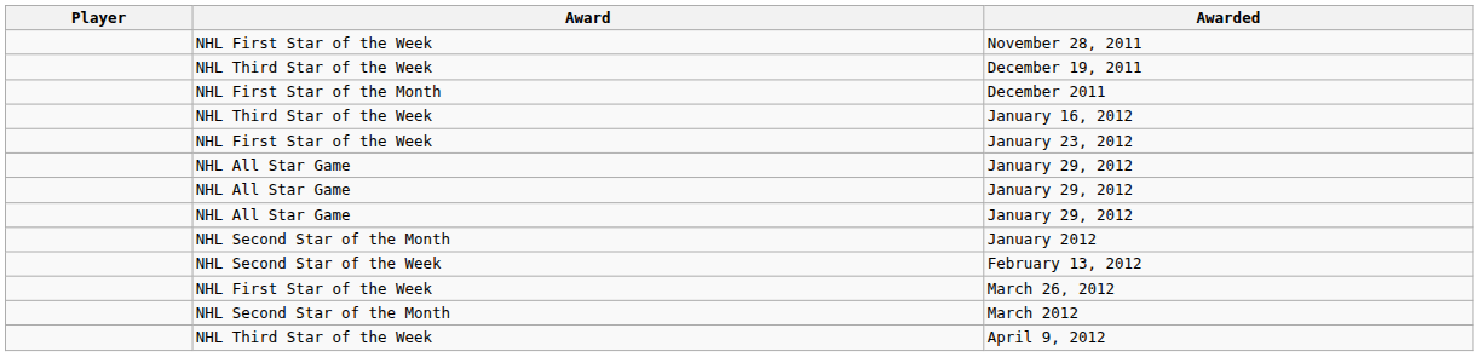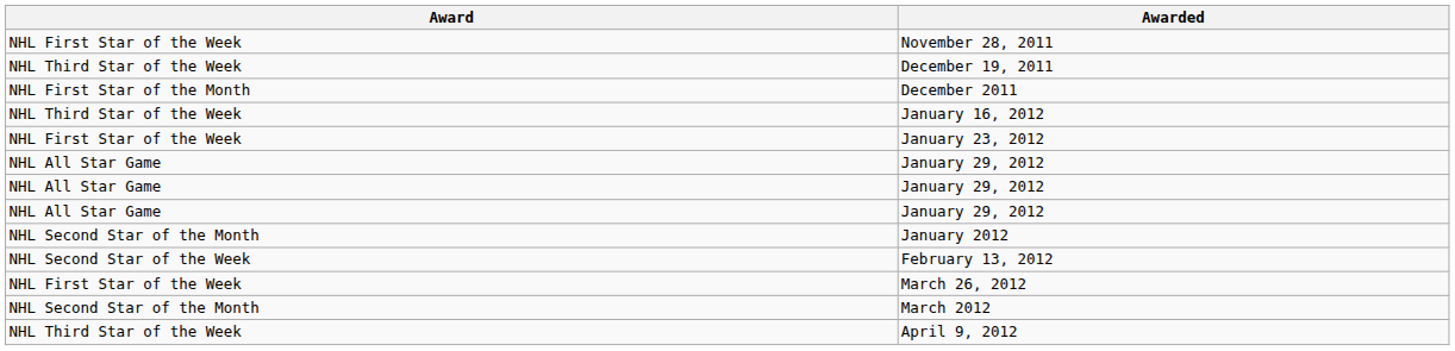- column: Player
